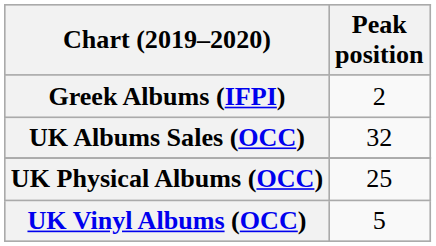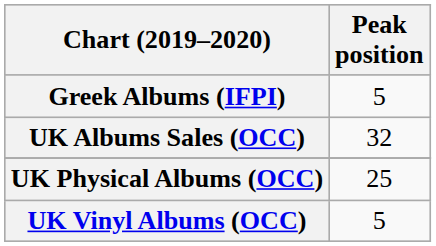Greek Albums (IFPI) | Peak position: 2 -> 5
